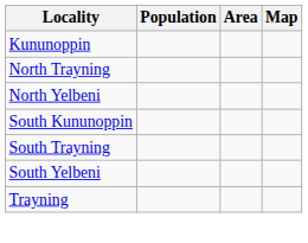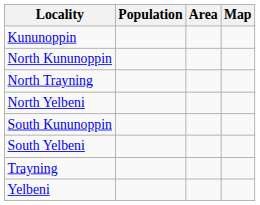+ row: North Kununoppin
- row: South Trayning
+ row: Yelbeni
